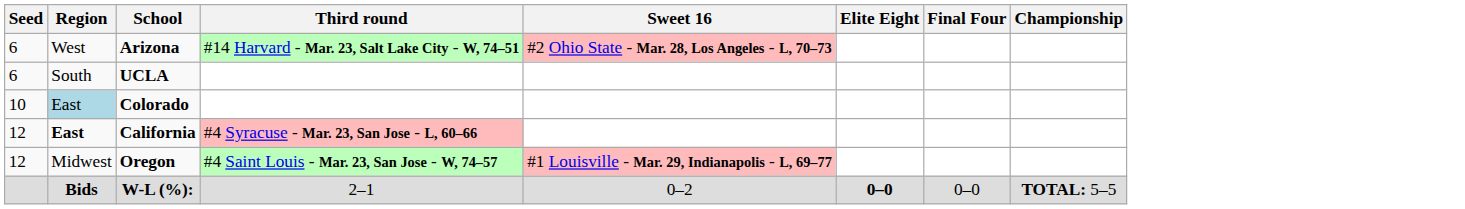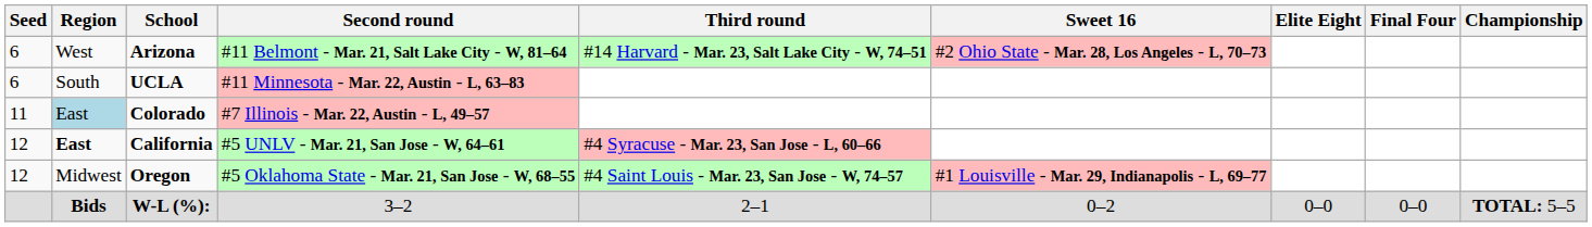+ column: Second round | #11 Belmont - Mar. 21, Salt Lake City - W, 81–64 | #11 Minnesota - Mar. 22, Austin - L, 63–83 | #7 Illinois - Mar. 22, Austin - L, 49–57 | #5 UNLV - Mar. 21, San Jose - W, 64–61 | #5 Oklahoma State - Mar. 21, San Jose - W, 68–55 | 3–2
Colorado | Seed: 10 -> 11
W-L (%): | Elite Eight: bold -> normal
